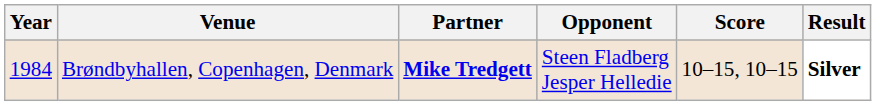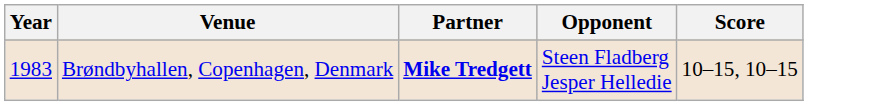- column: Result | Silver
Brøndbyhallen, Copenhagen, Denmark | Year: 1984 -> 1983
